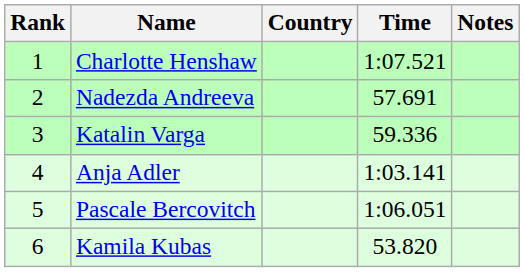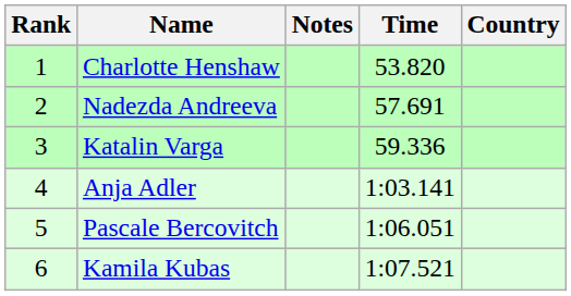columns swapped: Country <-> Notes
Charlotte Henshaw | Time: 1:07.521 -> 53.820
Kamila Kubas | Time: 53.820 -> 1:07.521
